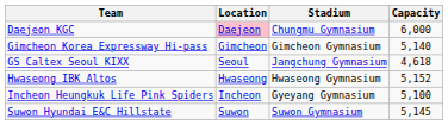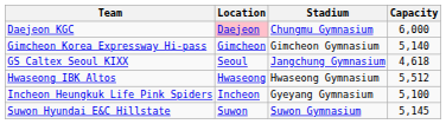Hwaseong IBK Altos | Capacity: 5,152 -> 5,512
